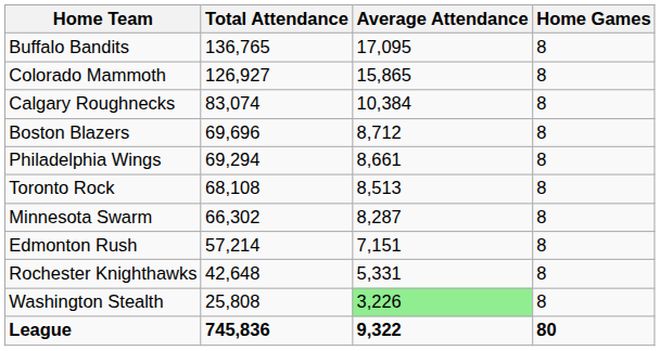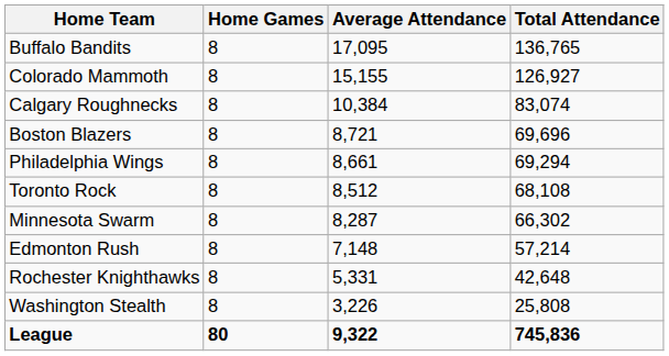columns swapped: Home Games <-> Total Attendance
Colorado Mammoth | Average Attendance: 15,865 -> 15,155
Boston Blazers | Average Attendance: 8,712 -> 8,721
Toronto Rock | Average Attendance: 8,513 -> 8,512
Edmonton Rush | Average Attendance: 7,151 -> 7,148
Washington Stealth | Average Attendance: lightgreen background -> no background
